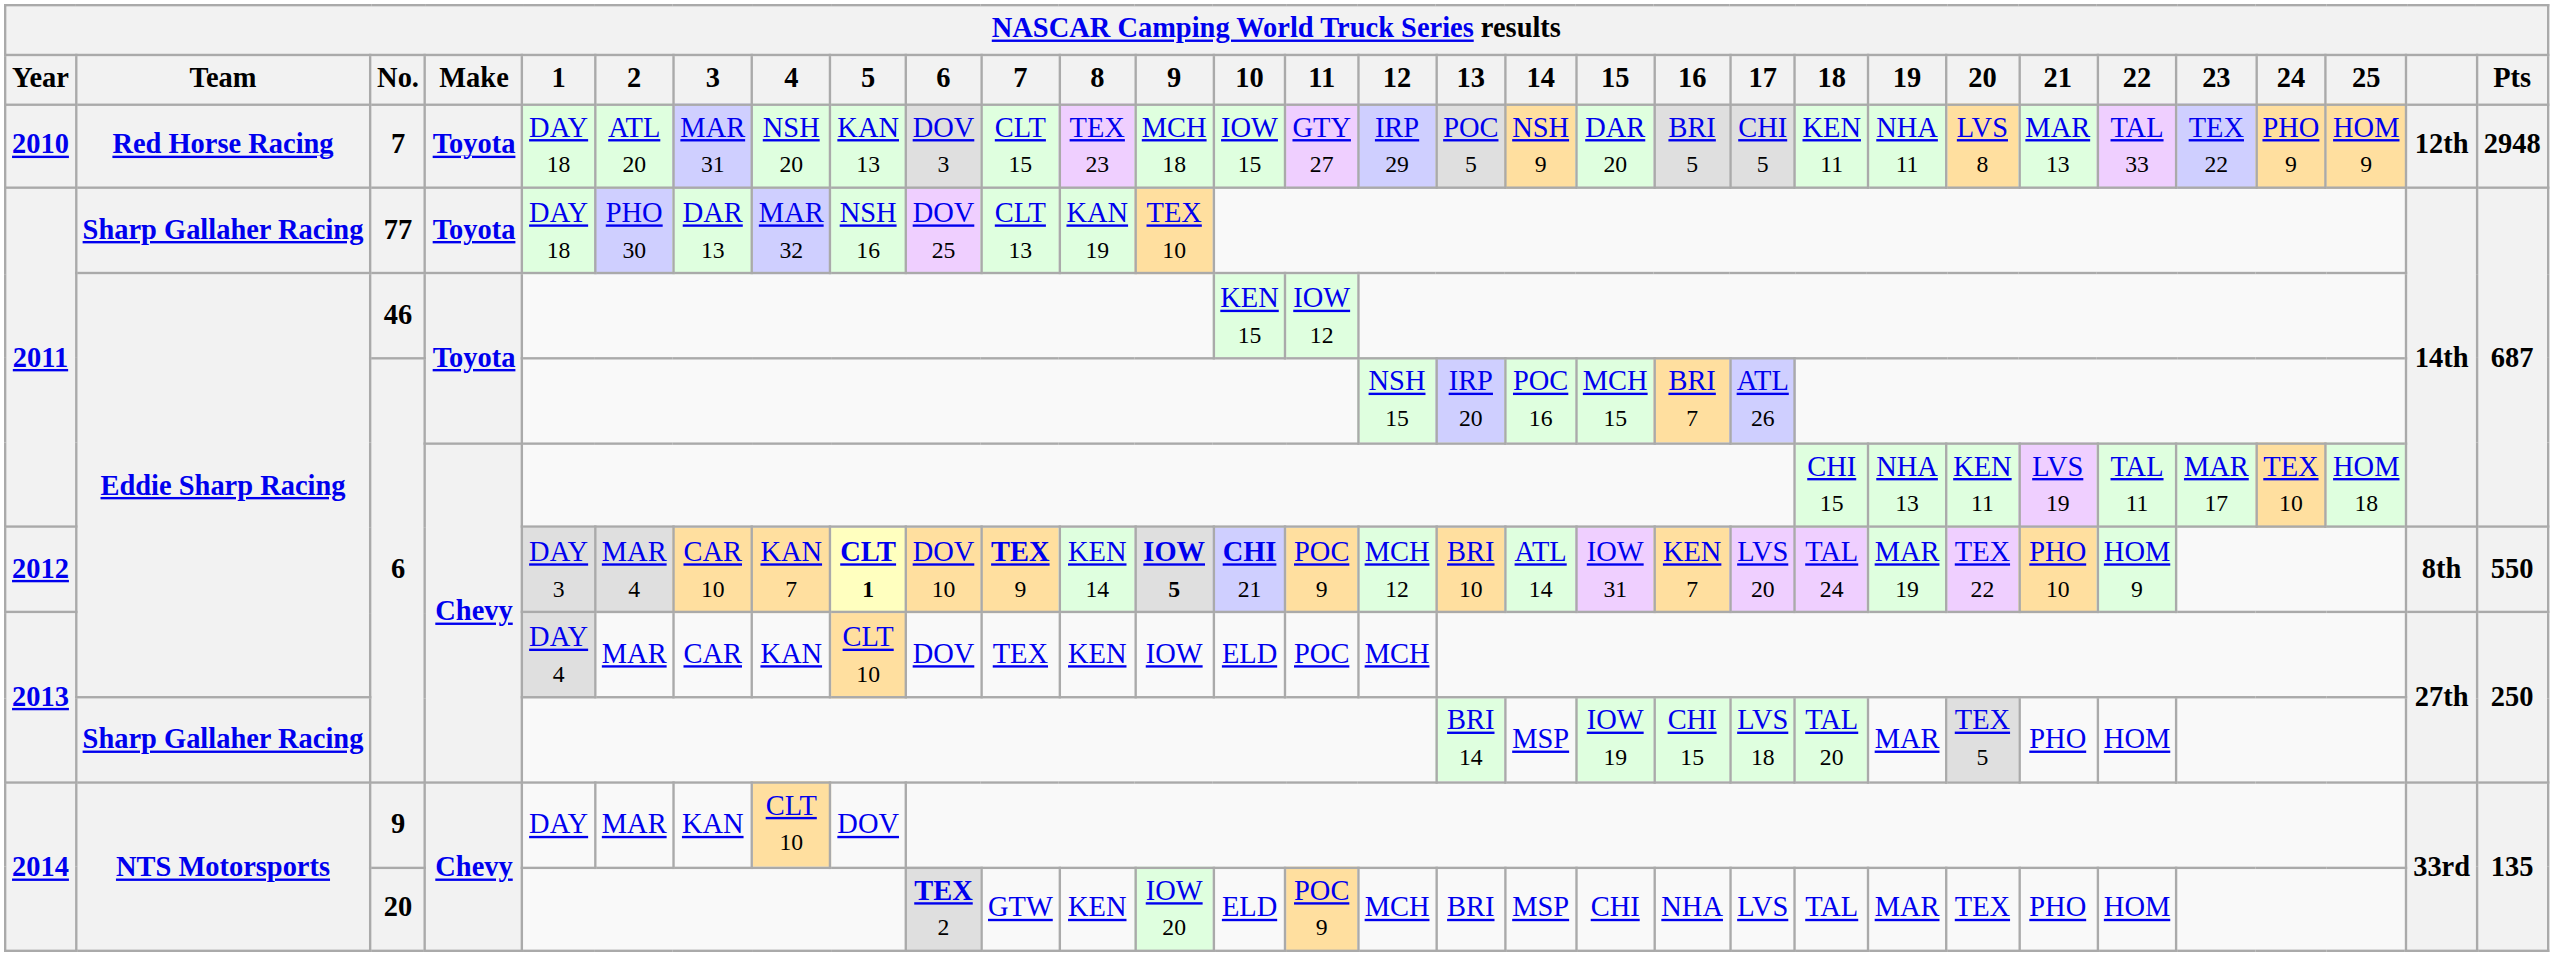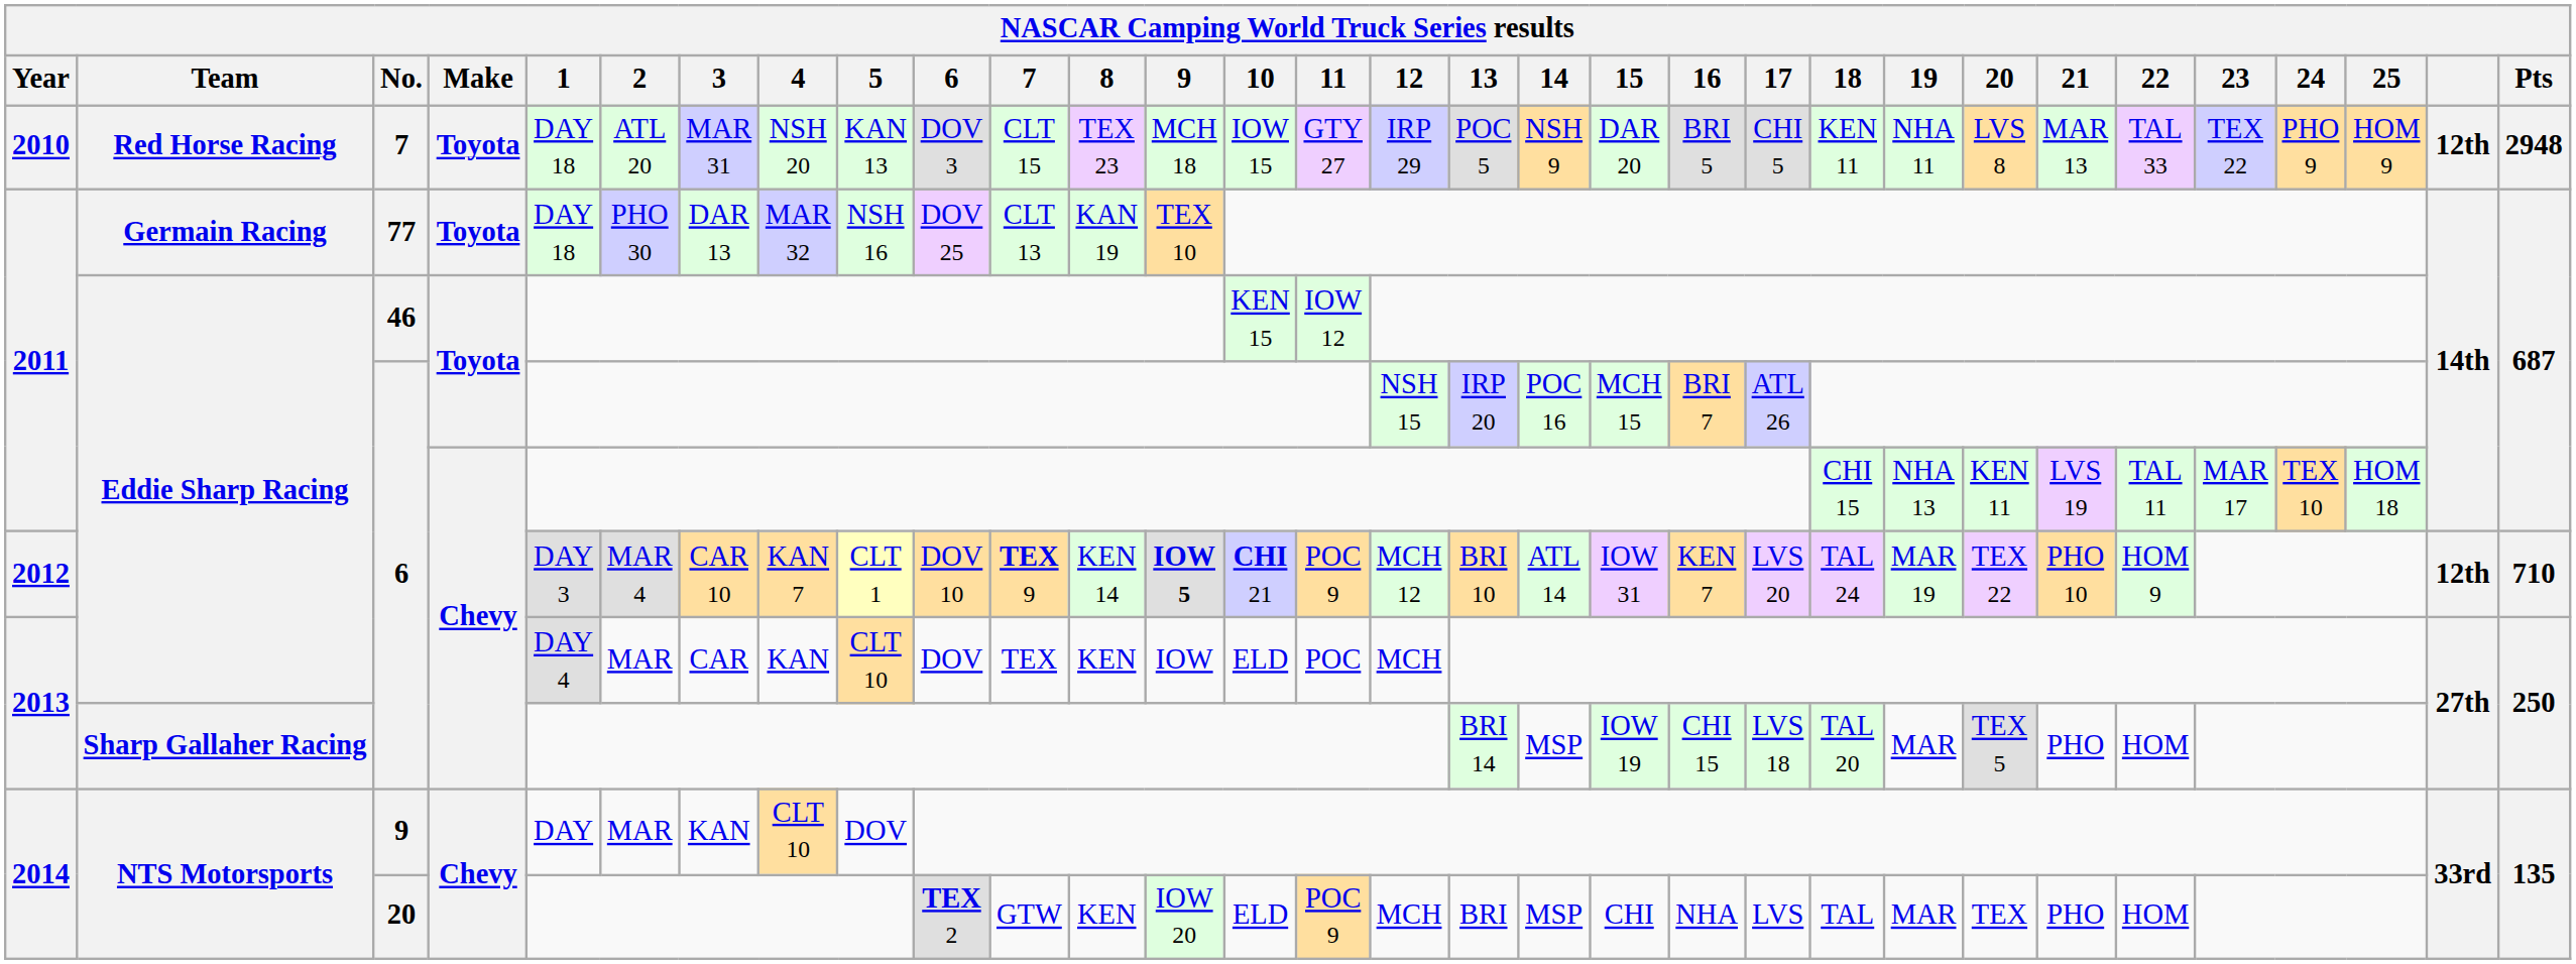77 | Team: Sharp Gallaher Racing -> Germain Racing
2012 / 6 | 5: bold -> normal
2012 / 6 | column 30: 8th -> 12th
2012 / 6 | Pts: 550 -> 710
